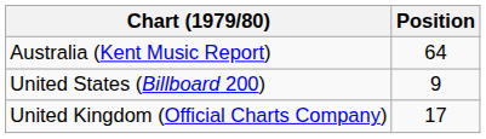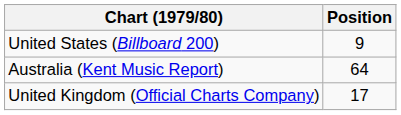rows swapped: United States (Billboard 200) <-> Australia (Kent Music Report)
